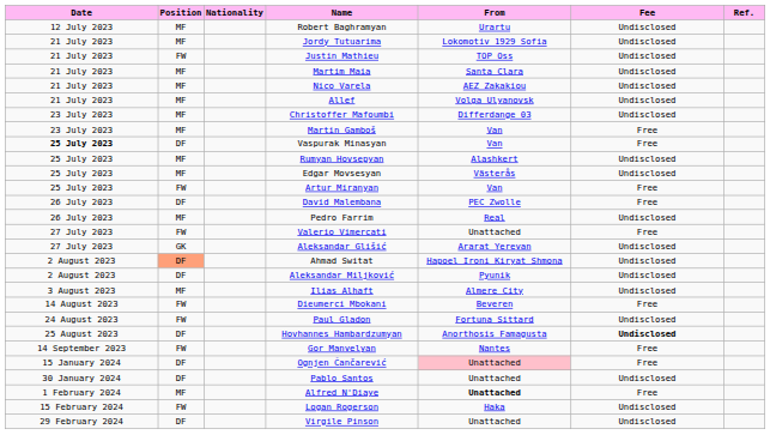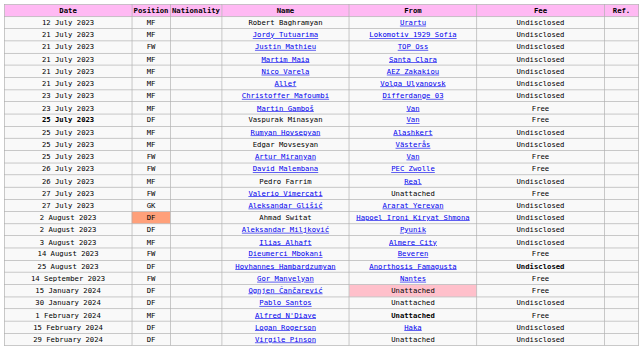David Malembana | Position: DF -> FW
- row: 24 August 2023 | FW | Paul Gladon | Fortuna Sittard | Undisclosed
Logan Rogerson | Position: FW -> DF
